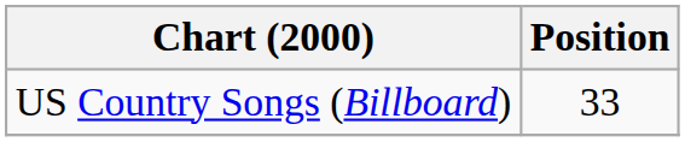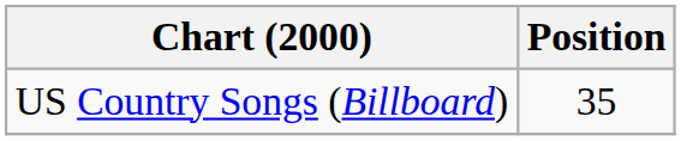US Country Songs (Billboard) | Position: 33 -> 35
